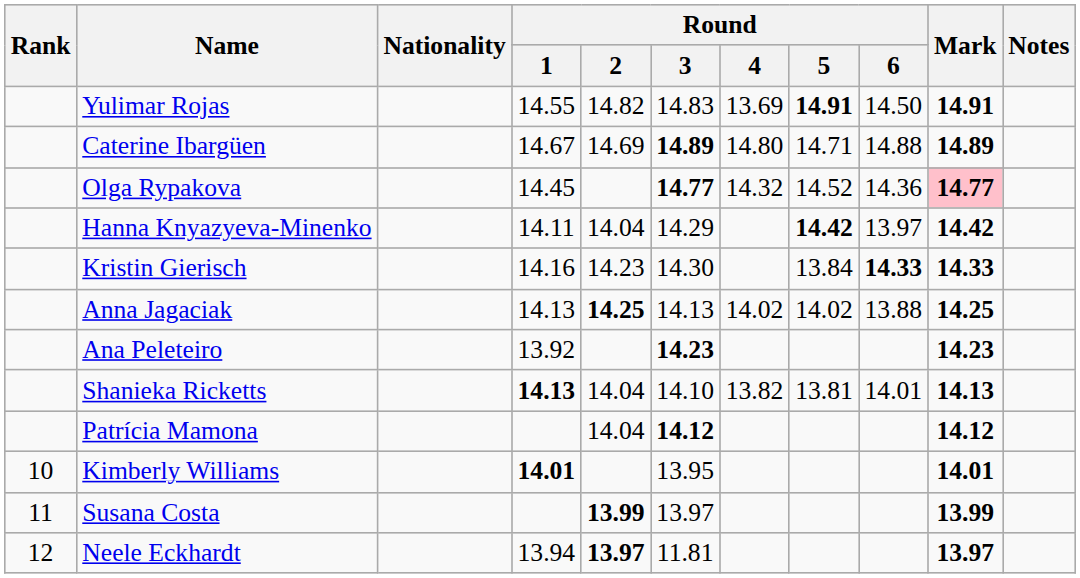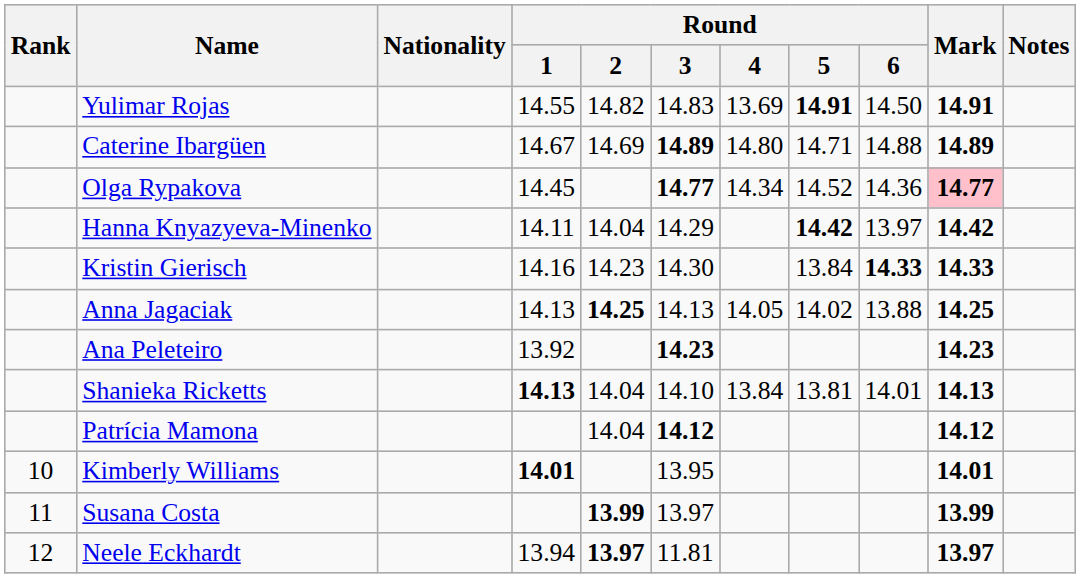Olga Rypakova | Round / 4: 14.32 -> 14.34
Anna Jagaciak | Round / 4: 14.02 -> 14.05
Shanieka Ricketts | Round / 4: 13.82 -> 13.84
